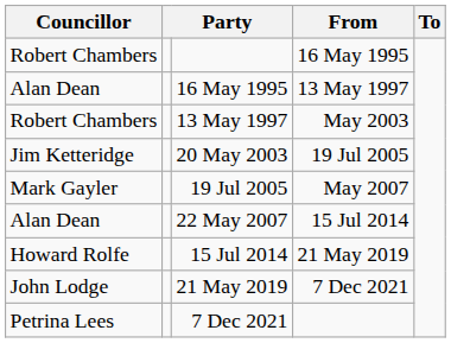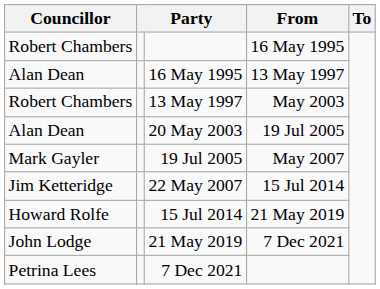20 May 2003 | Councillor: Jim Ketteridge -> Alan Dean
22 May 2007 | Councillor: Alan Dean -> Jim Ketteridge
